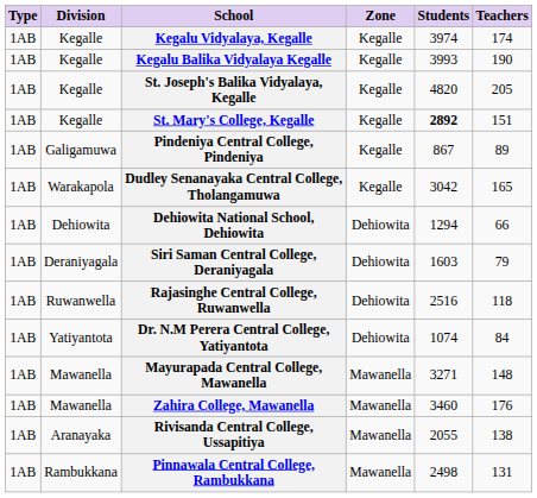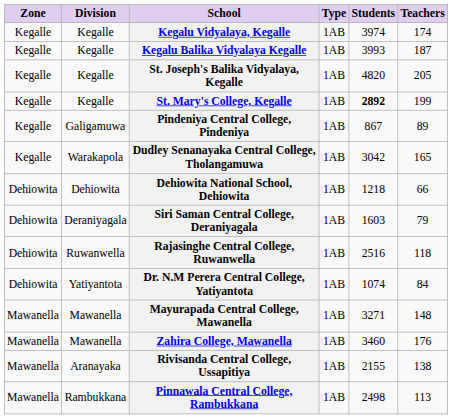columns swapped: Zone <-> Type
Kegalu Balika Vidyalaya Kegalle | Teachers: 190 -> 187
St. Mary's College, Kegalle | Teachers: 151 -> 199
Dehiowita National School, Dehiowita | Students: 1294 -> 1218
Rivisanda Central College, Ussapitiya | Students: 2055 -> 2155
Pinnawala Central College, Rambukkana | Teachers: 131 -> 113
